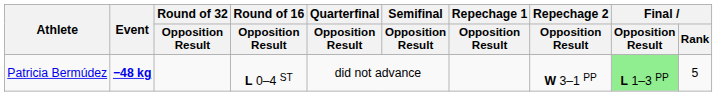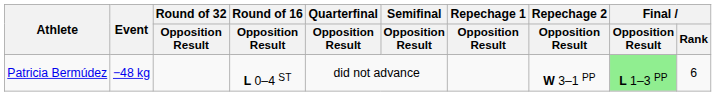Patricia Bermúdez | Event: bold -> normal
Patricia Bermúdez | Final / Rank: 5 -> 6
